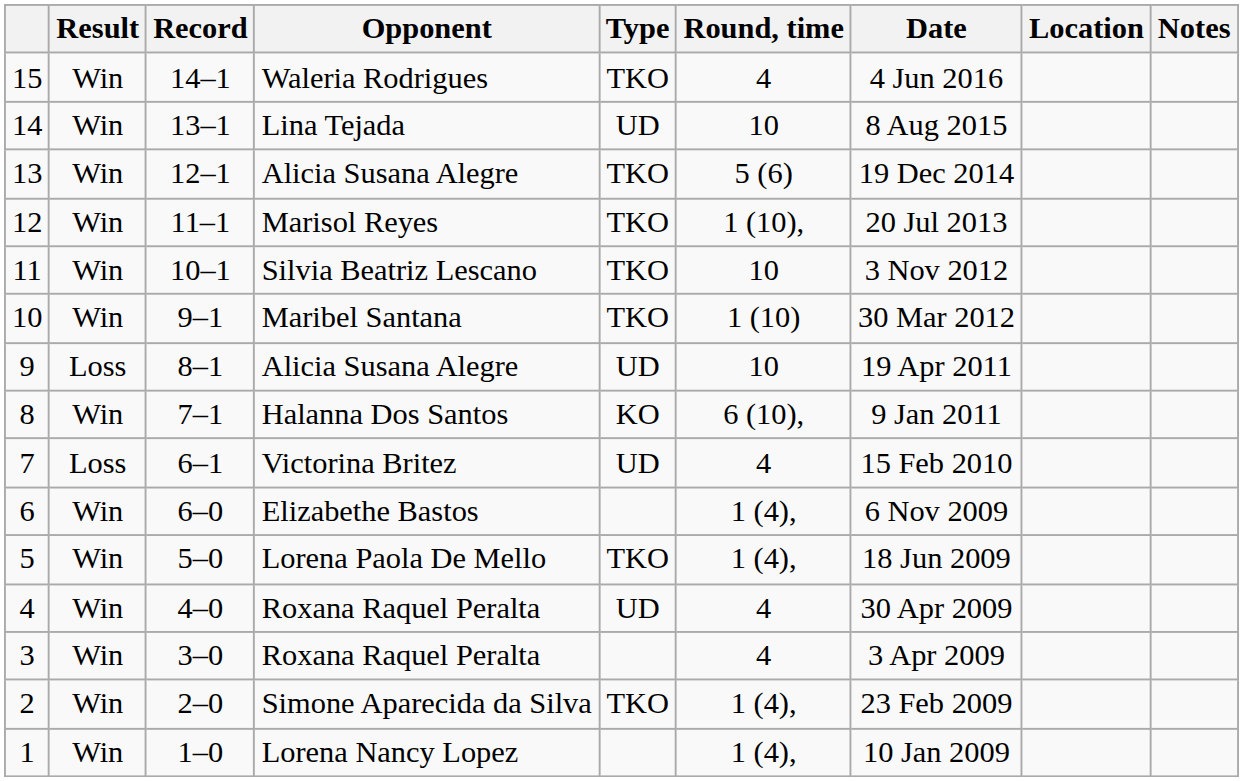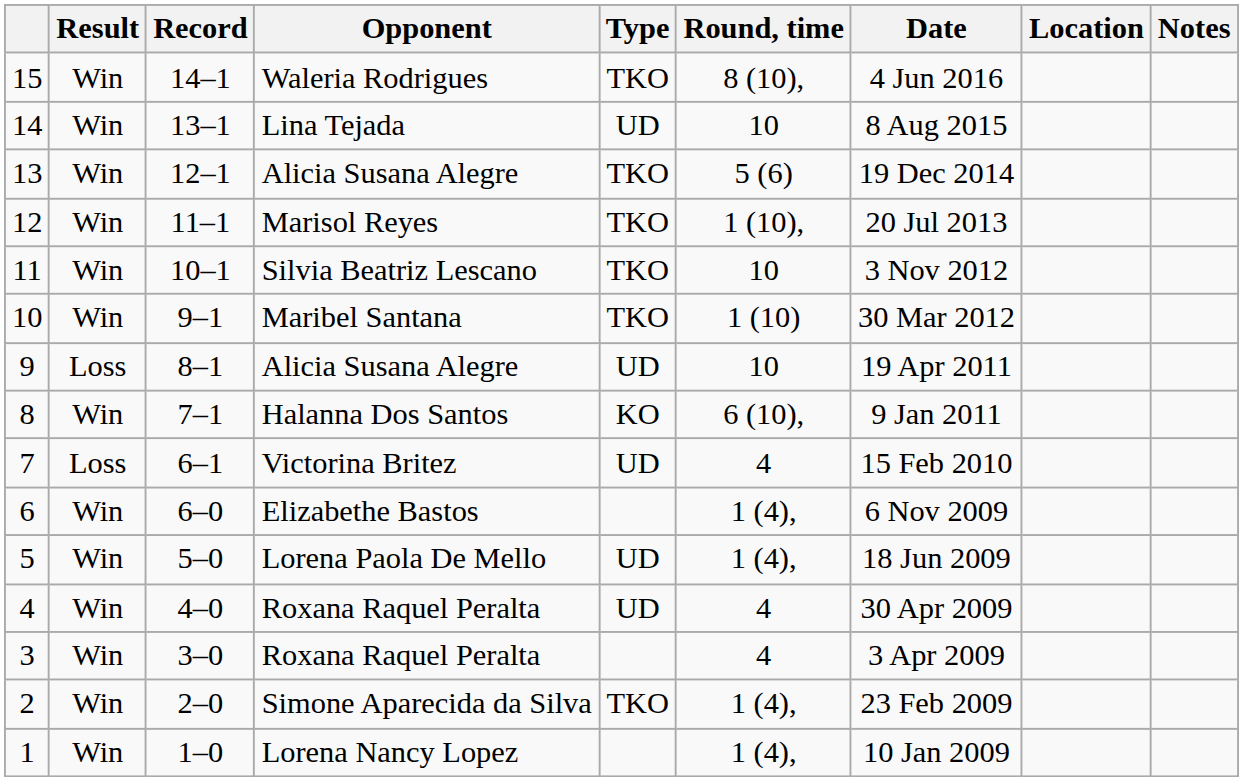15 | Round, time: 4 -> 8 (10),
5 | Type: TKO -> UD
